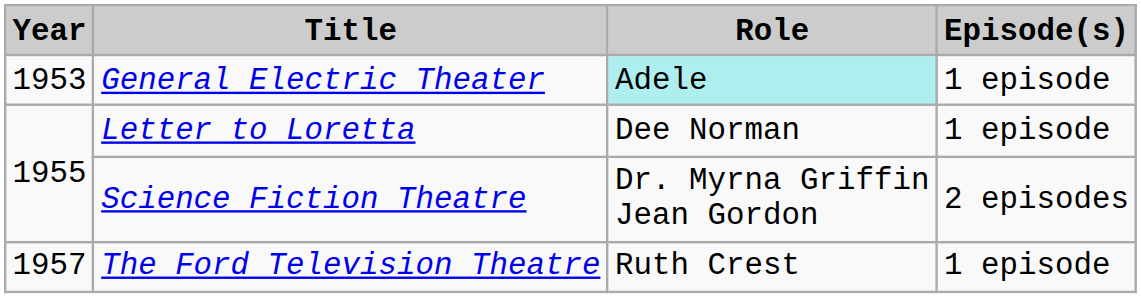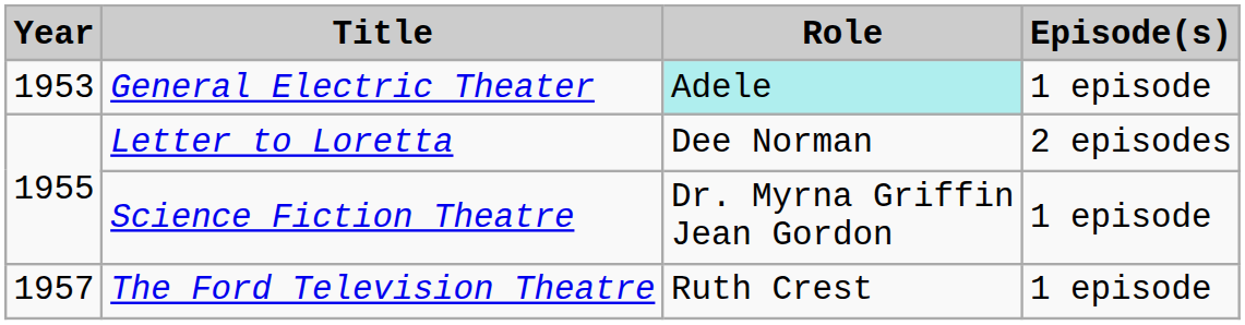Letter to Loretta | Episode(s): 1 episode -> 2 episodes
Science Fiction Theatre | Episode(s): 2 episodes -> 1 episode
